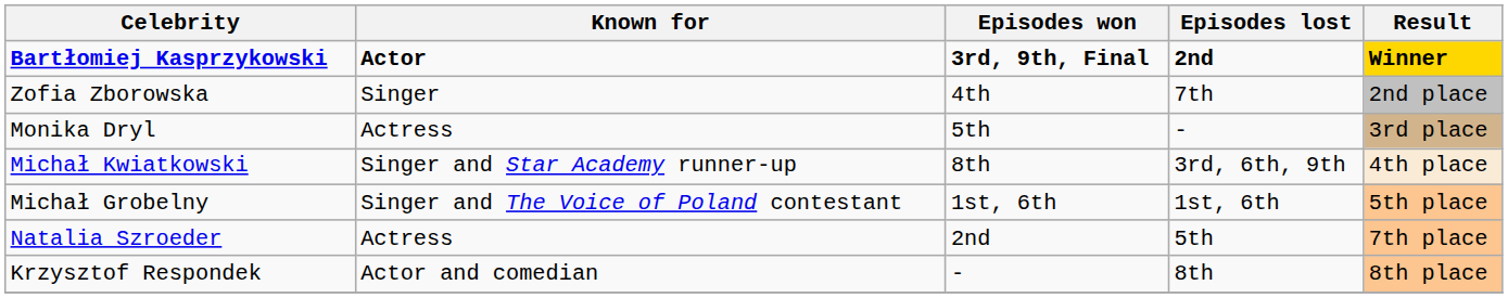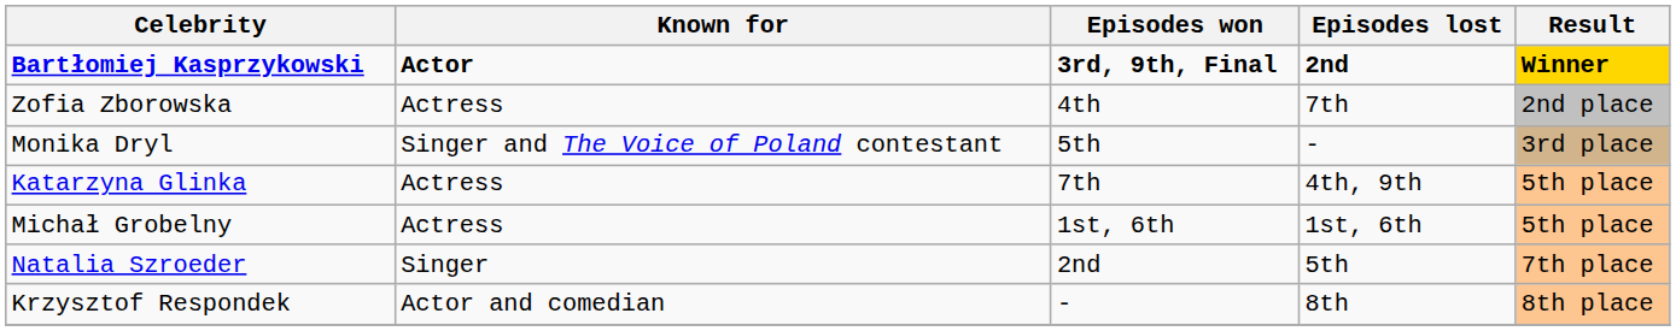Zofia Zborowska | Known for: Singer -> Actress
Monika Dryl | Known for: Actress -> Singer and The Voice of Poland contestant
- row: Michał Kwiatkowski | Singer and Star Academy runner-up | 8th | 3rd, 6th, 9th | 4th place
+ row: Katarzyna Glinka | Actress | 7th | 4th, 9th | 5th place
Michał Grobelny | Known for: Singer and The Voice of Poland contestant -> Actress
Natalia Szroeder | Known for: Actress -> Singer
